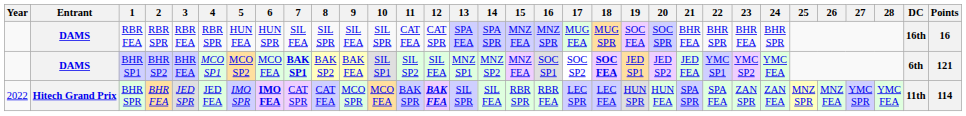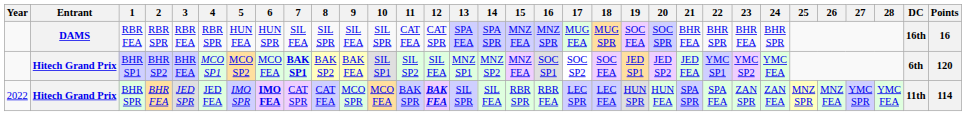BHR SP1 | Entrant: DAMS -> Hitech Grand Prix
BHR SP1 | 18: bold -> normal
BHR SP1 | Points: 121 -> 120
